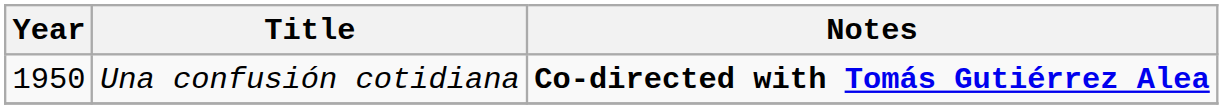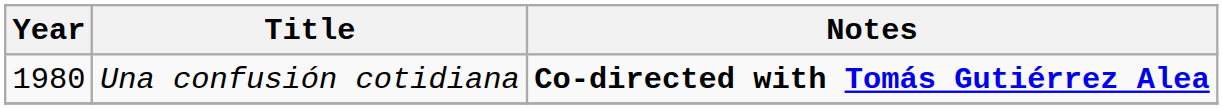Una confusión cotidiana | Year: 1950 -> 1980
